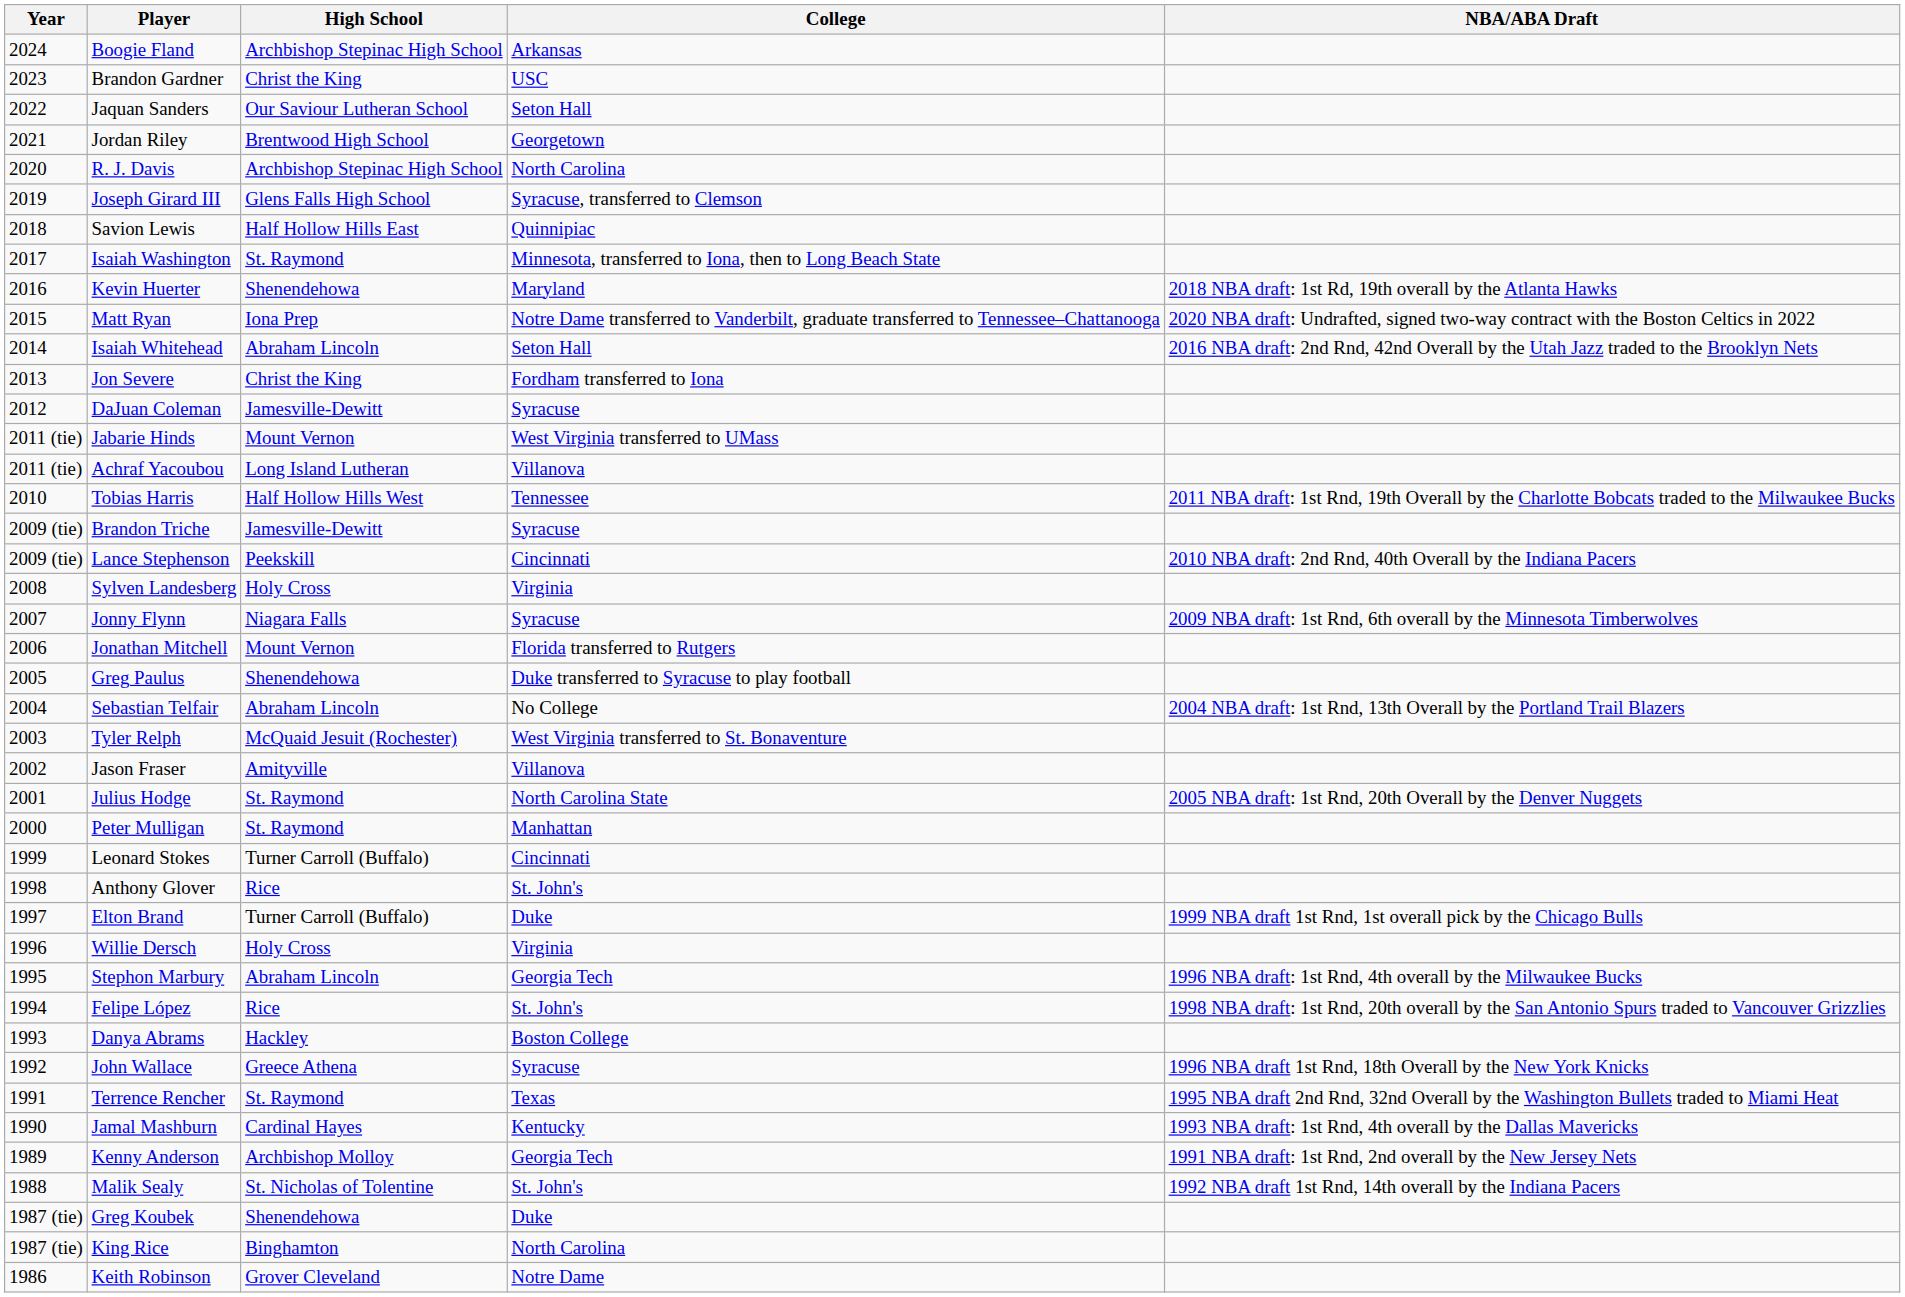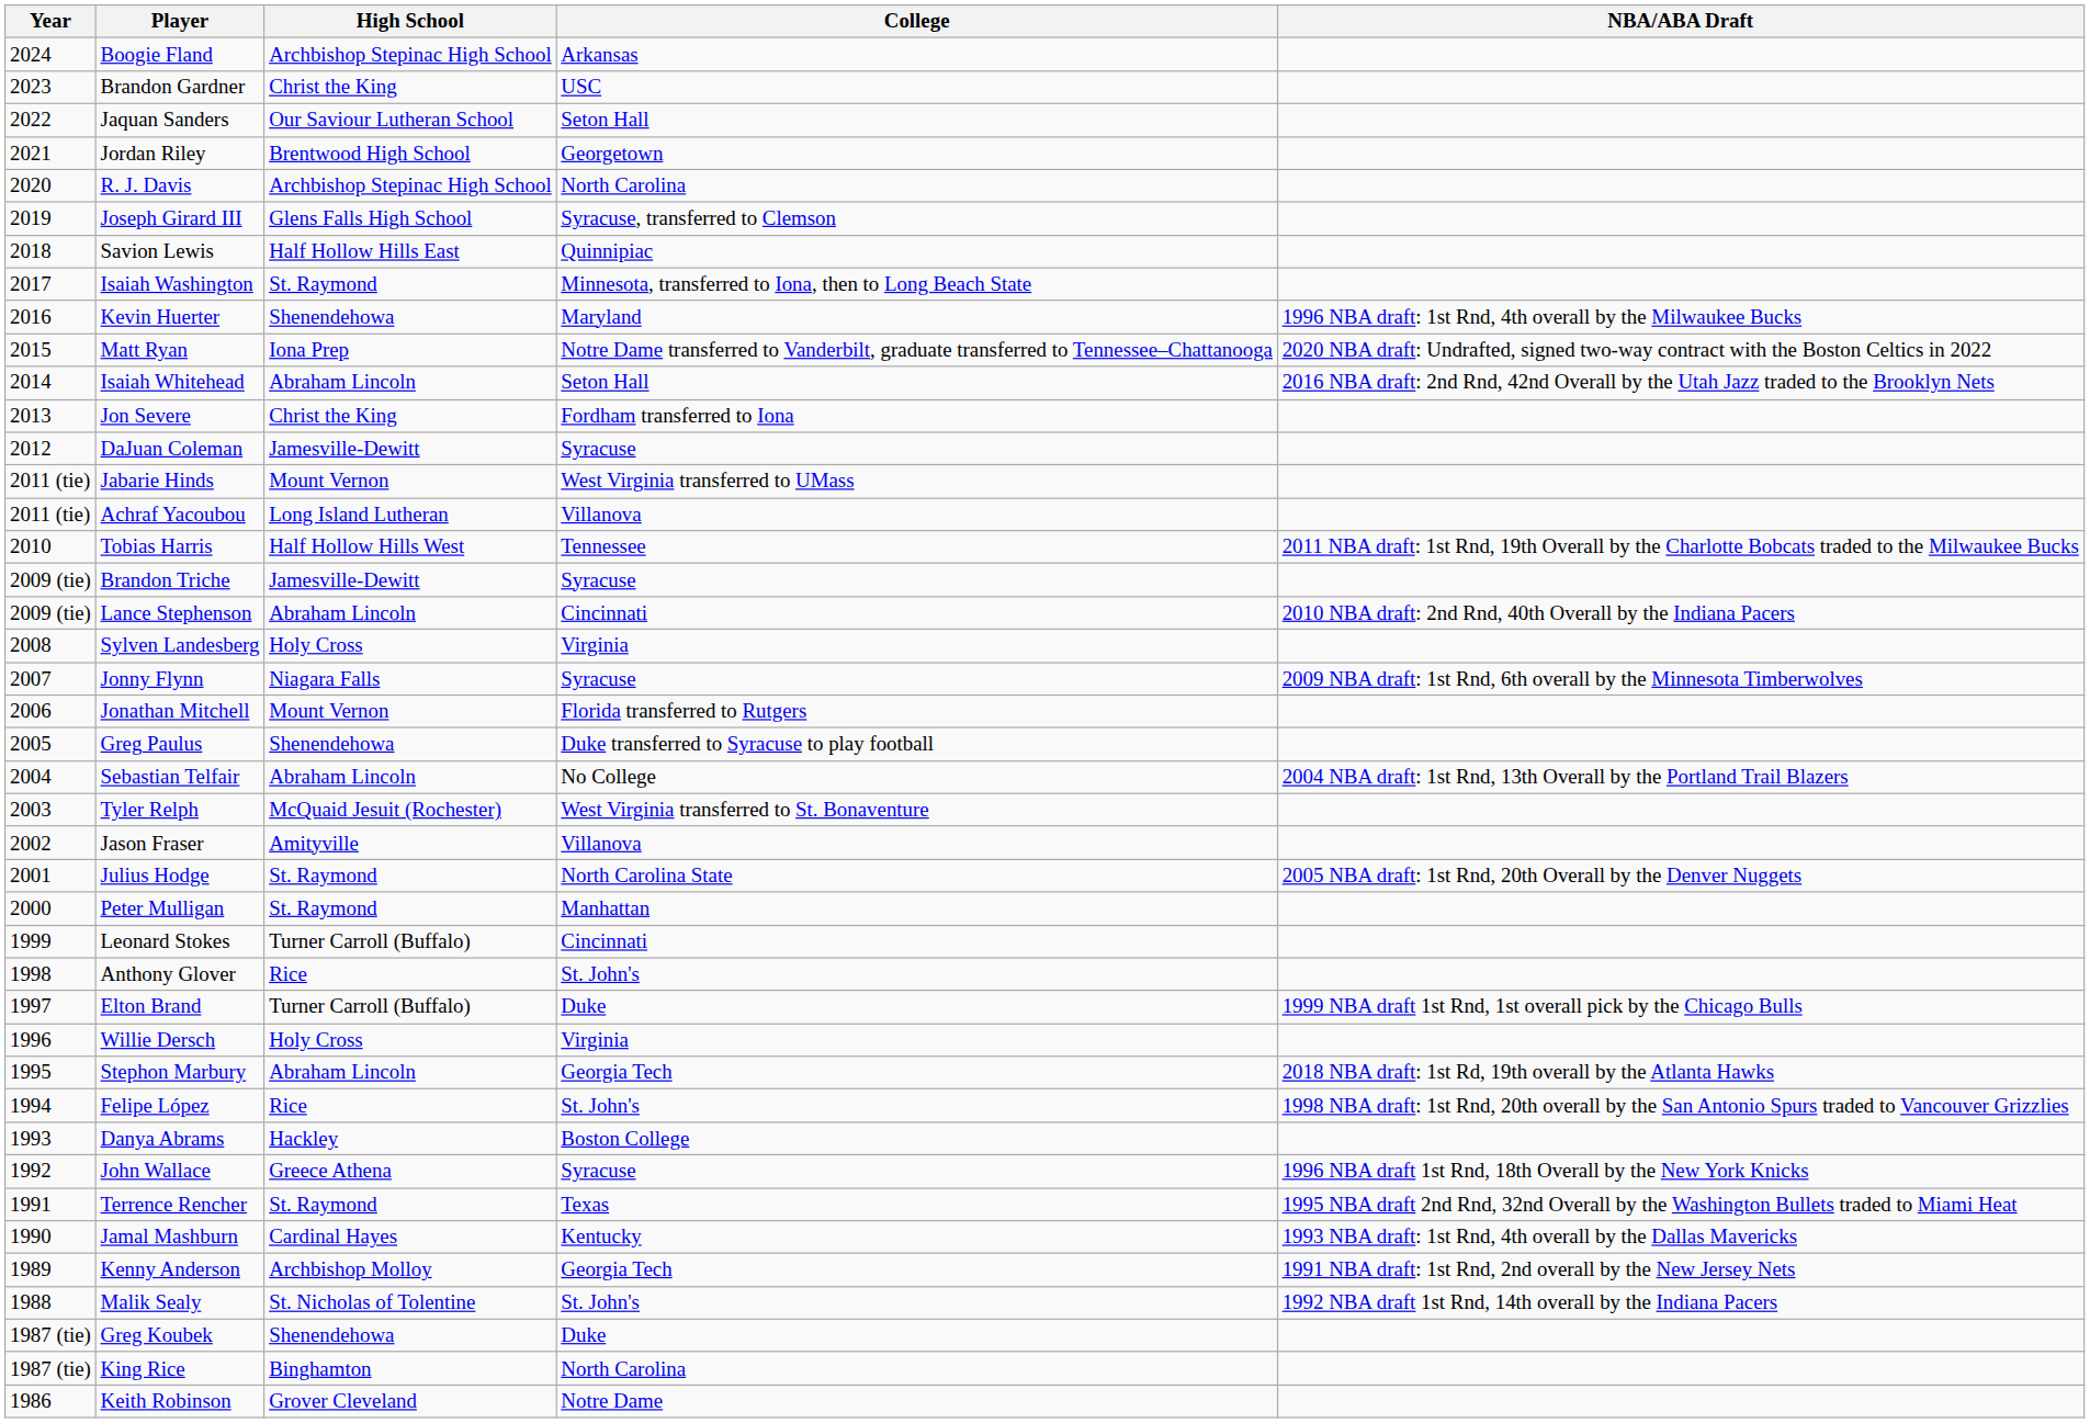Kevin Huerter | NBA/ABA Draft: 2018 NBA draft: 1st Rd, 19th overall by the Atlanta Hawks -> 1996 NBA draft: 1st Rnd, 4th overall by the Milwaukee Bucks
Lance Stephenson | High School: Peekskill -> Abraham Lincoln
Stephon Marbury | NBA/ABA Draft: 1996 NBA draft: 1st Rnd, 4th overall by the Milwaukee Bucks -> 2018 NBA draft: 1st Rd, 19th overall by the Atlanta Hawks
